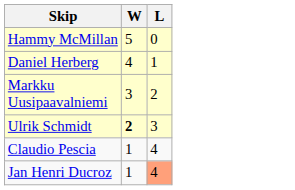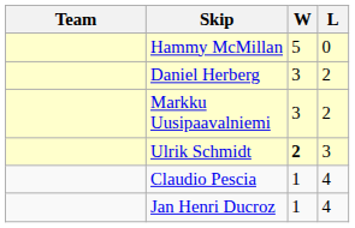+ column: Team
Daniel Herberg | W: 4 -> 3
Daniel Herberg | L: 1 -> 2
Jan Henri Ducroz | L: lightsalmon background -> no background
